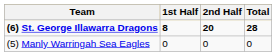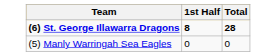- column: 2nd Half | 20 | 0
